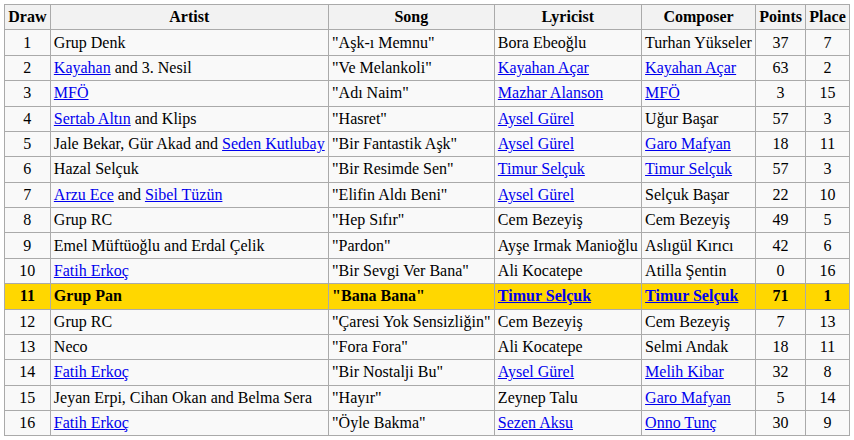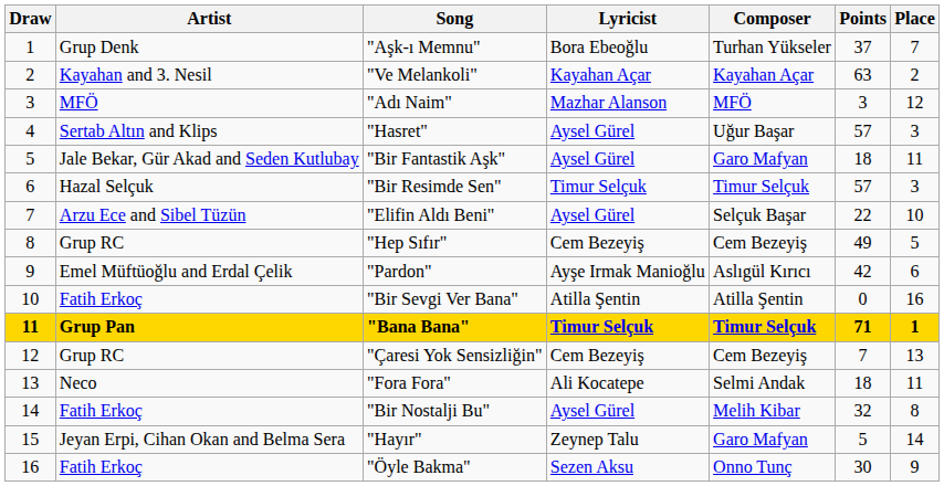"Adı Naim" | Place: 15 -> 12
"Bir Sevgi Ver Bana" | Lyricist: Ali Kocatepe -> Atilla Şentin
